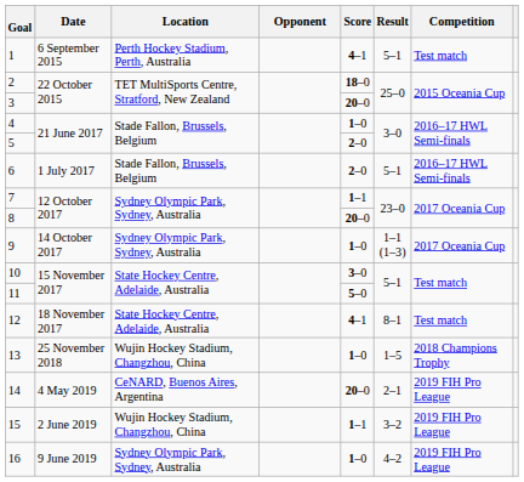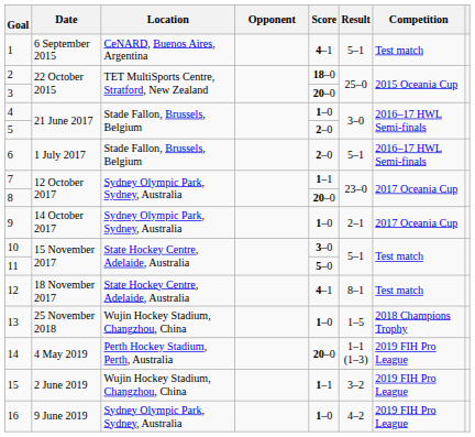1 | Location: Perth Hockey Stadium, Perth, Australia -> CeNARD, Buenos Aires, Argentina
9 | Result: 1–1 (1–3) -> 2–1
14 | Location: CeNARD, Buenos Aires, Argentina -> Perth Hockey Stadium, Perth, Australia
14 | Result: 2–1 -> 1–1 (1–3)
